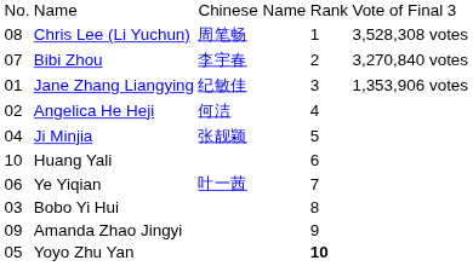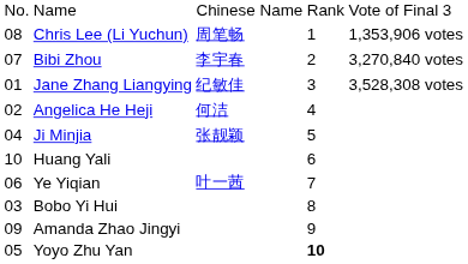Chris Lee (Li Yuchun) | column 5: 3,528,308 votes -> 1,353,906 votes
Jane Zhang Liangying | column 5: 1,353,906 votes -> 3,528,308 votes
